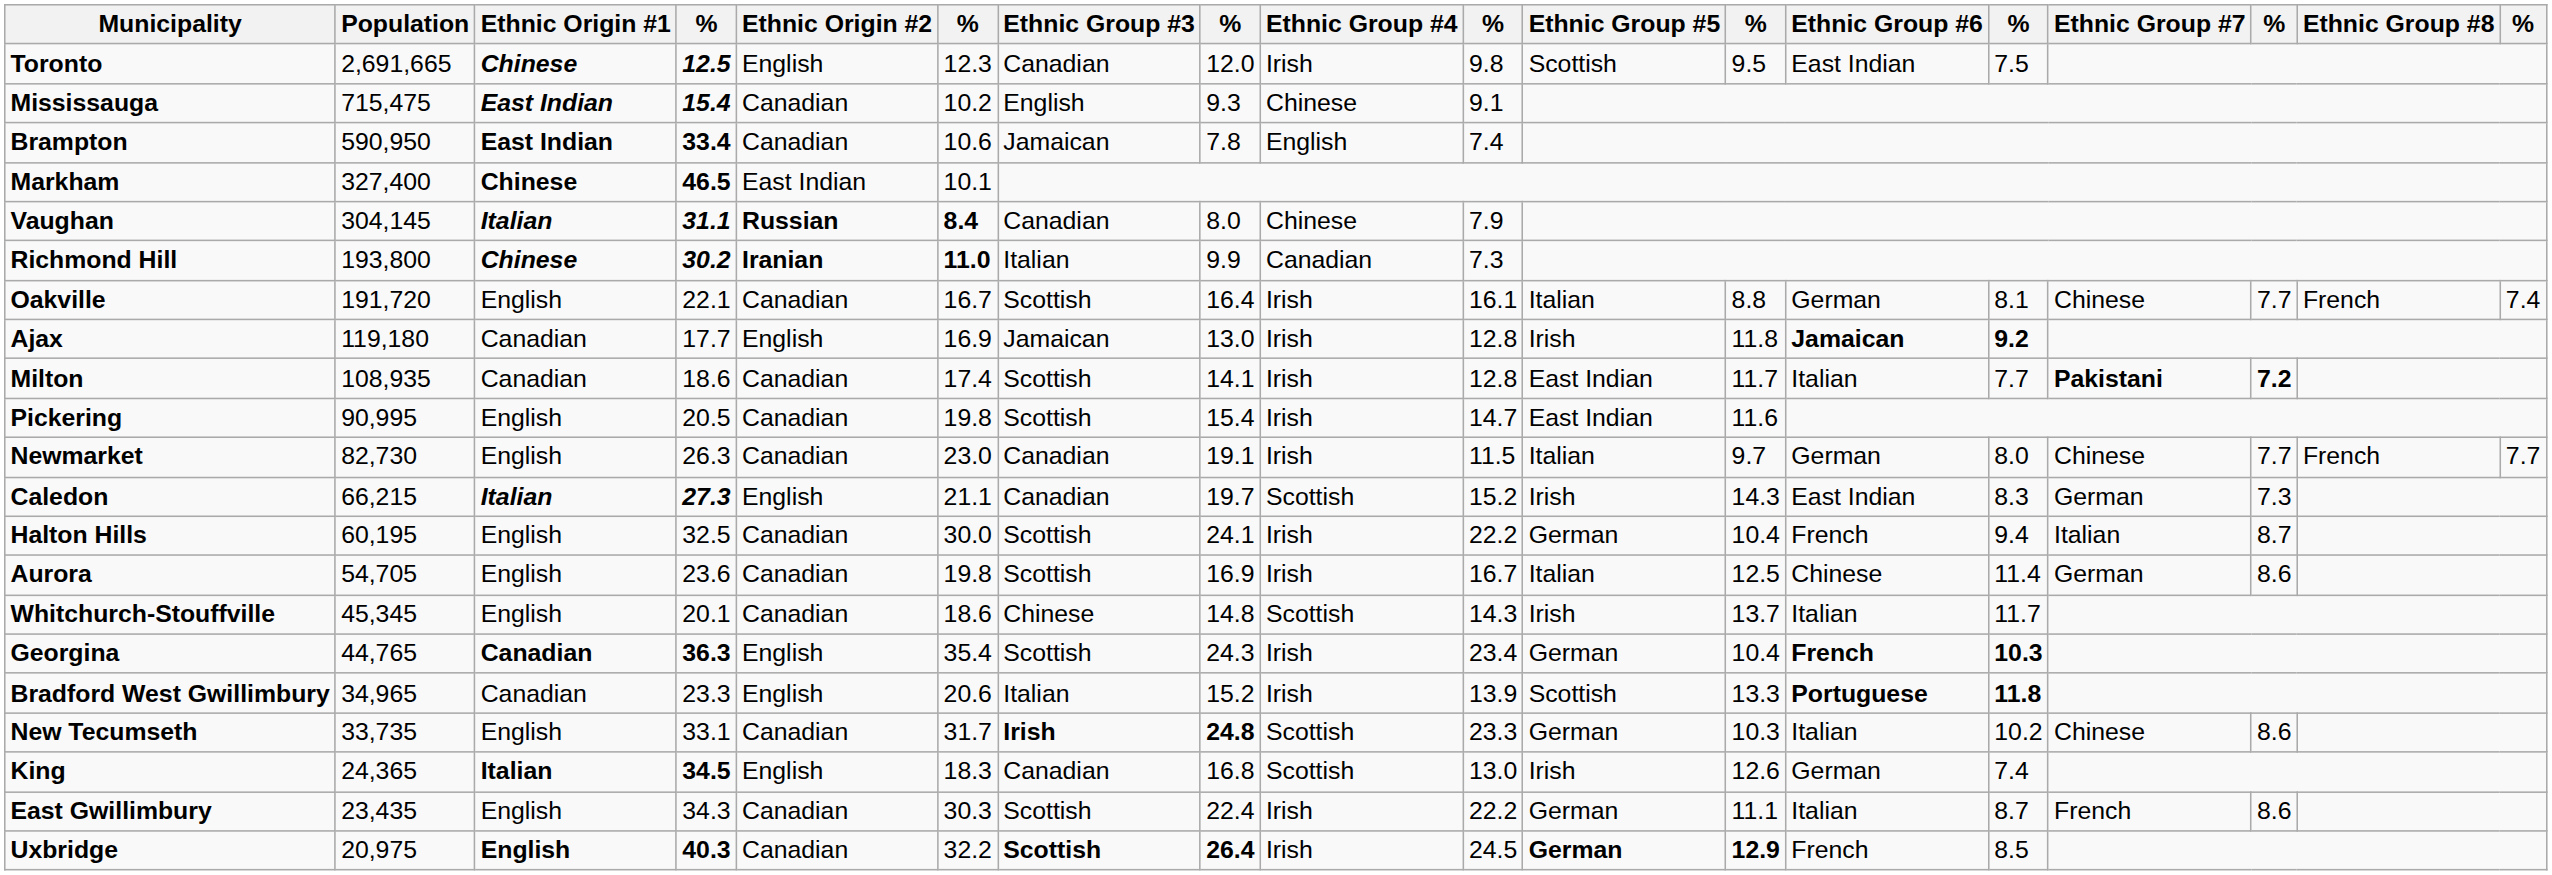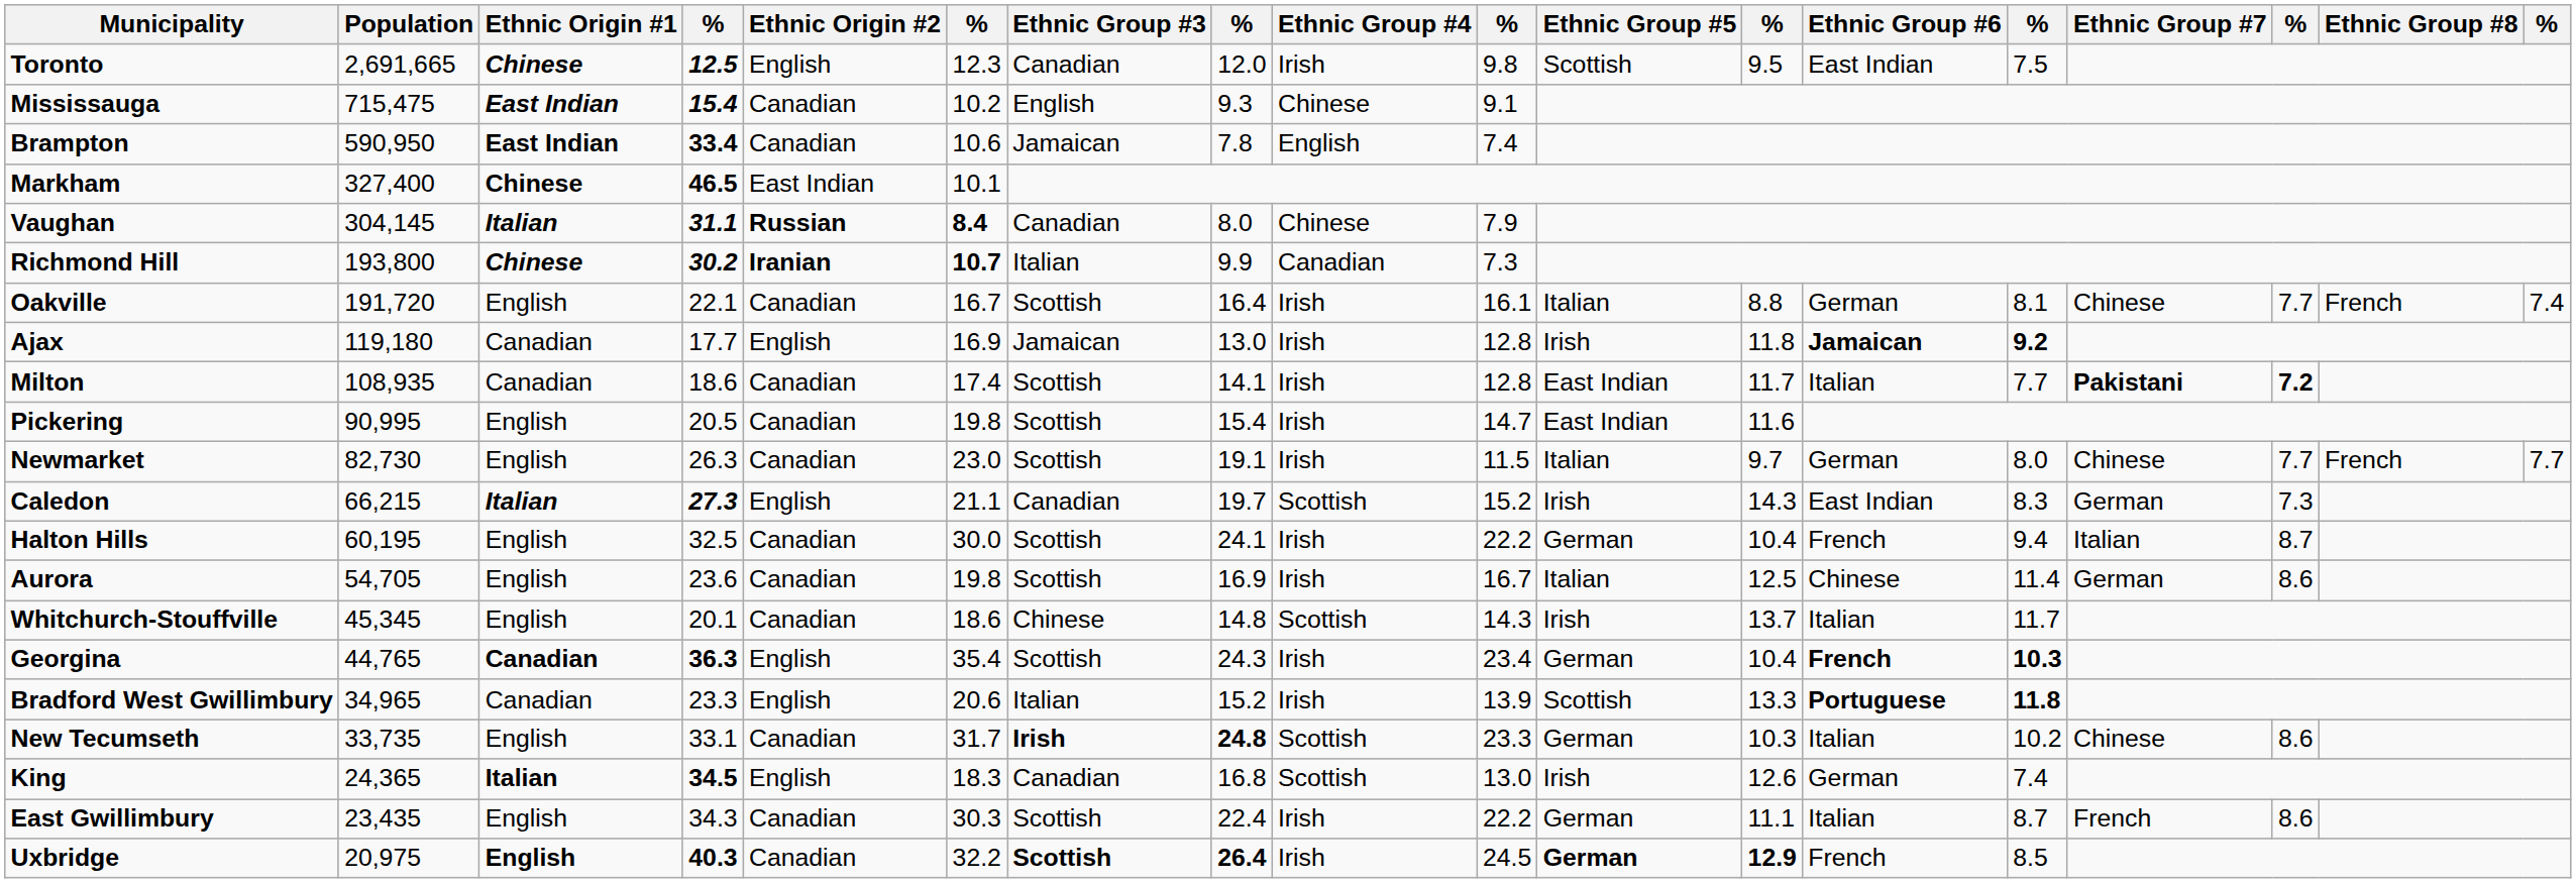Richmond Hill | column 6: 11.0 -> 10.7
Newmarket | Ethnic Group #3: Canadian -> Scottish
